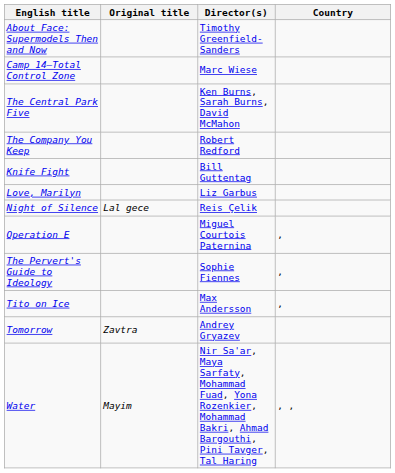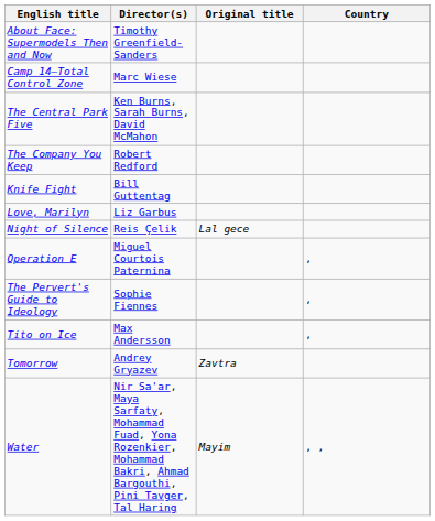columns swapped: Original title <-> Director(s)
